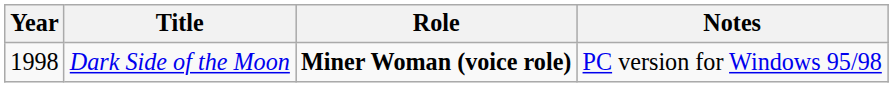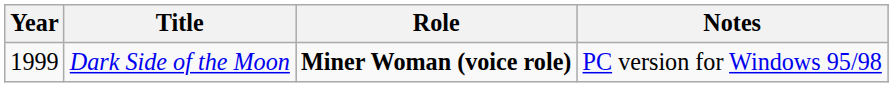Dark Side of the Moon | Year: 1998 -> 1999
